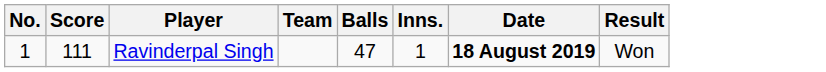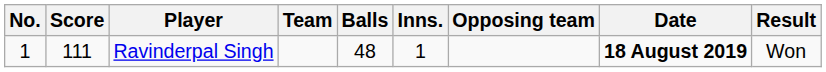+ column: Opposing team
Ravinderpal Singh | Balls: 47 -> 48
